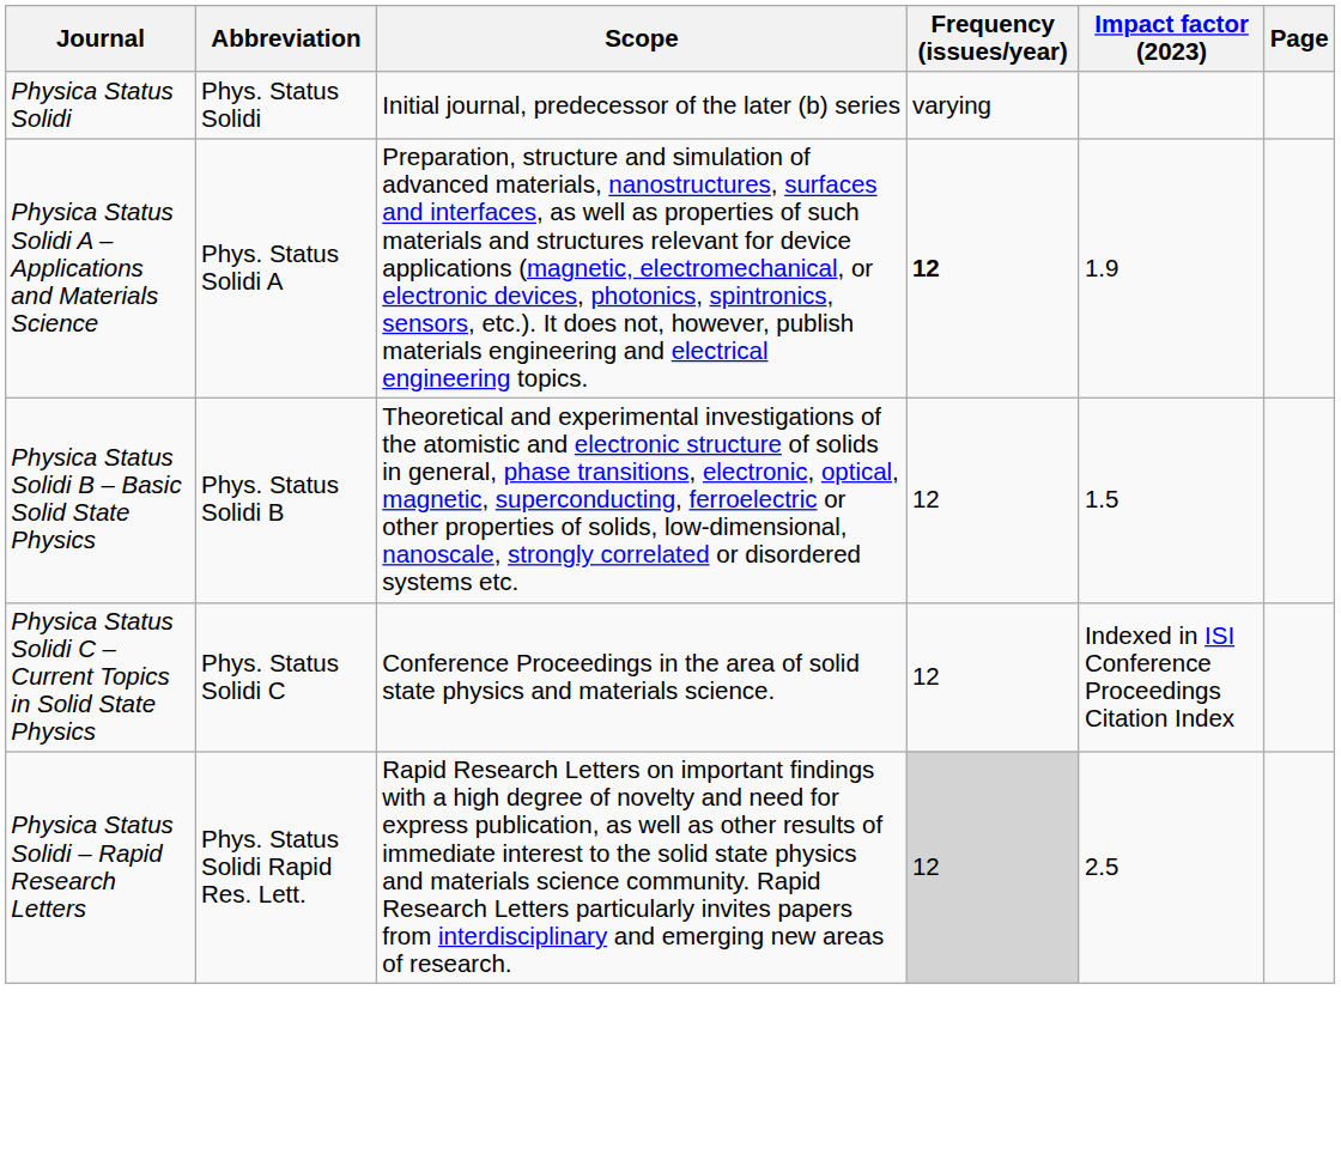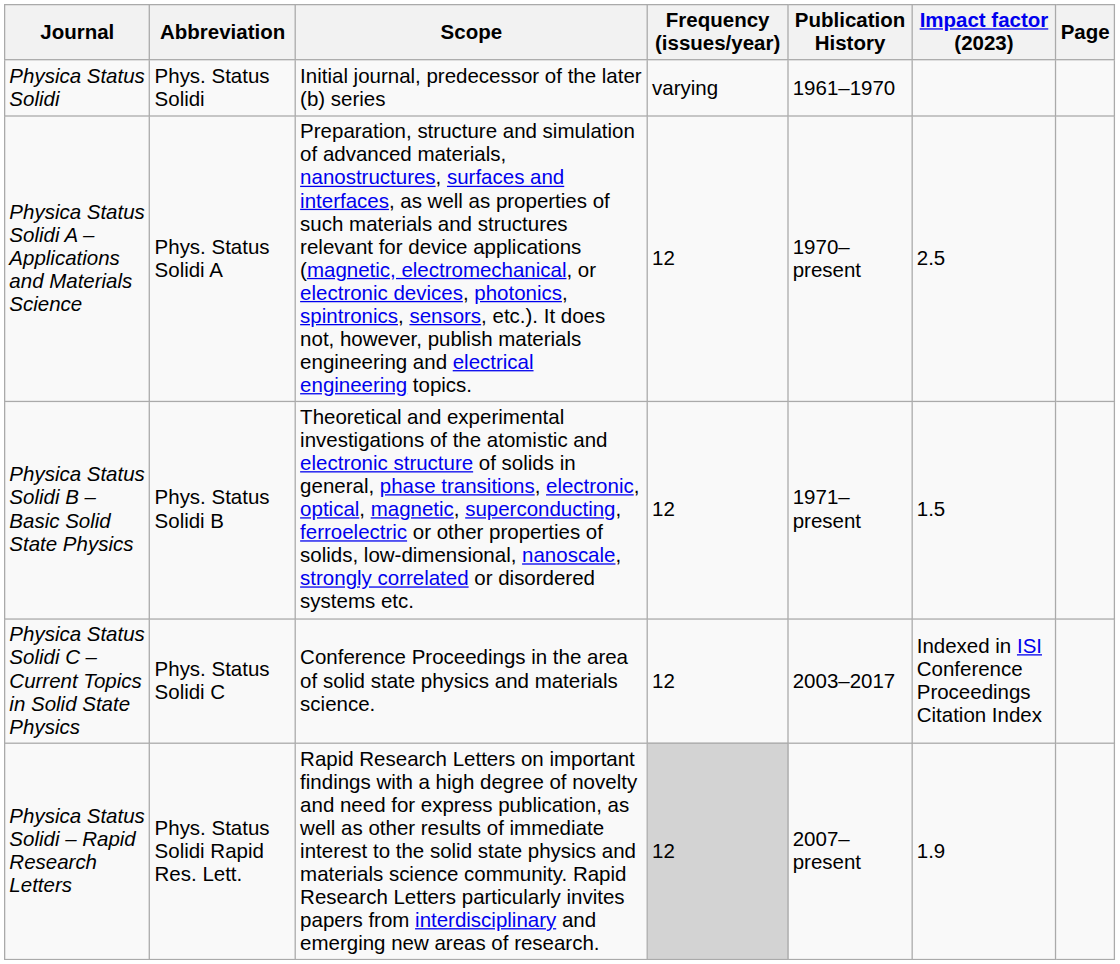+ column: Publication History | 1961–1970 | 1970–present | 1971–present | 2003–2017 | 2007–present
Physica Status Solidi A – Applications and Materials Science | Frequency (issues/year): bold -> normal
Physica Status Solidi A – Applications and Materials Science | Impact factor (2023): 1.9 -> 2.5
Physica Status Solidi – Rapid Research Letters | Impact factor (2023): 2.5 -> 1.9
